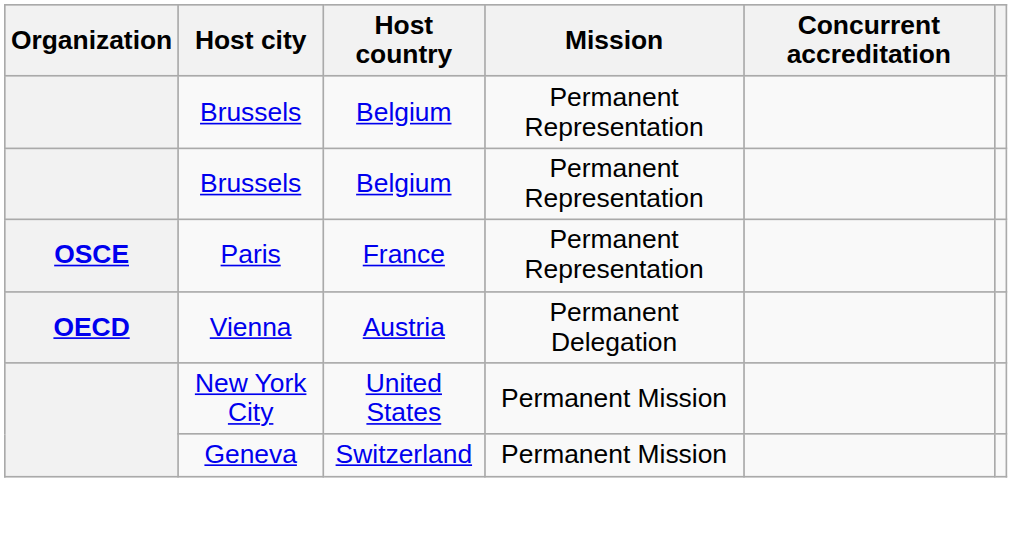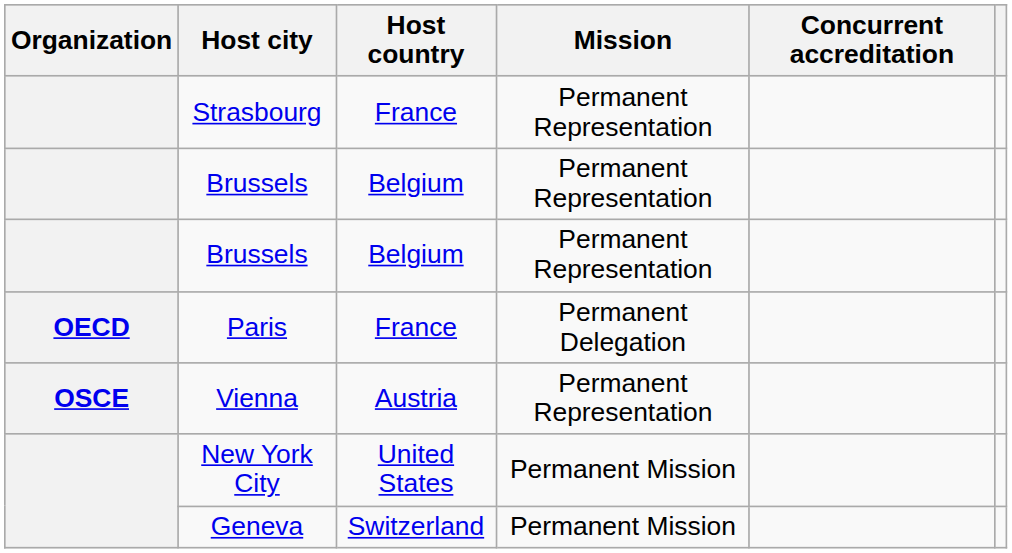+ row: Strasbourg | France | Permanent Representation
Paris | Organization: OSCE -> OECD
Paris | Mission: Permanent Representation -> Permanent Delegation
Vienna | Organization: OECD -> OSCE
Vienna | Mission: Permanent Delegation -> Permanent Representation
